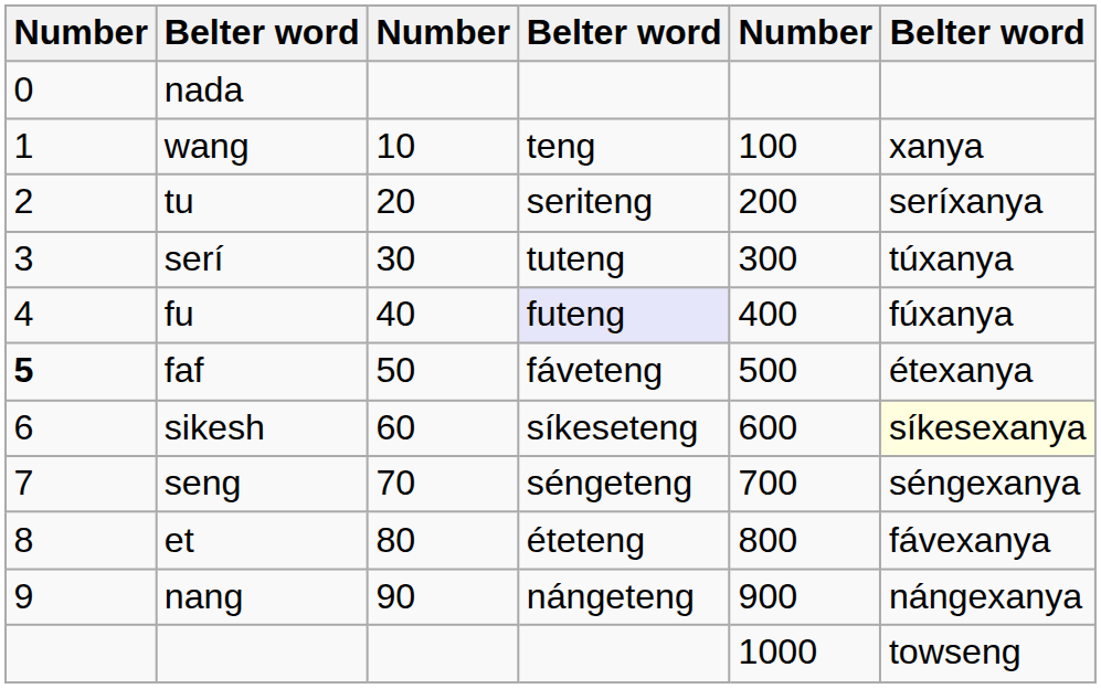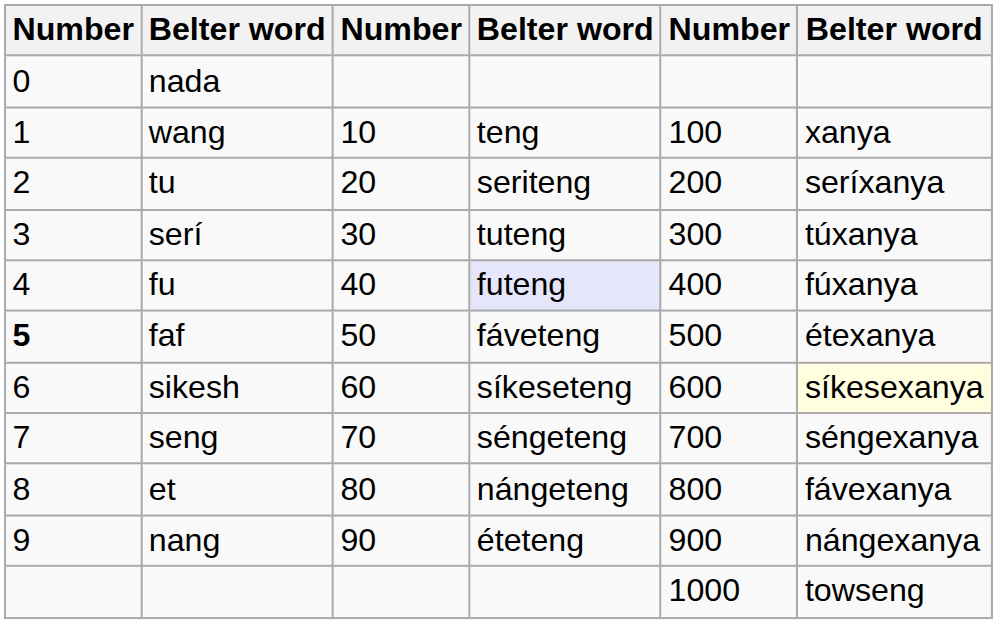et | column 4: éteteng -> nángeteng
nang | column 4: nángeteng -> éteteng
